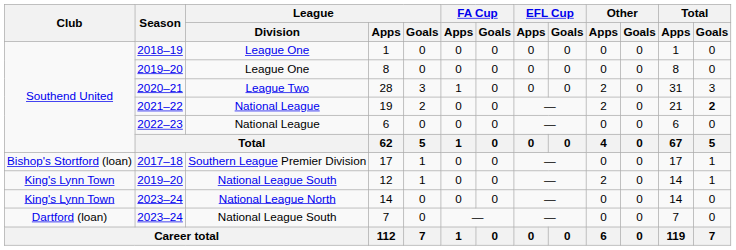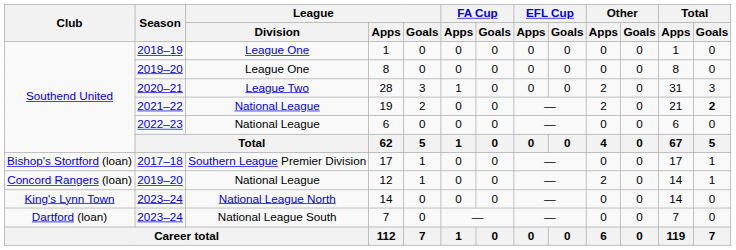12 | Club: King's Lynn Town -> Concord Rangers (loan)
12 | League / Division: National League South -> National League
